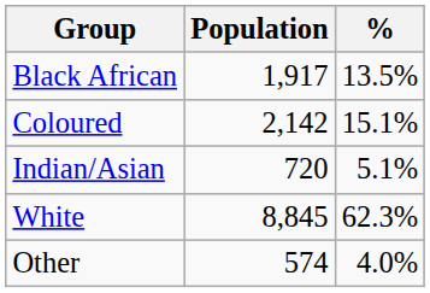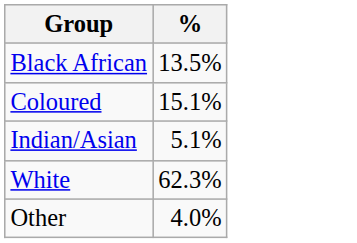- column: Population | 1,917 | 2,142 | 720 | 8,845 | 574
